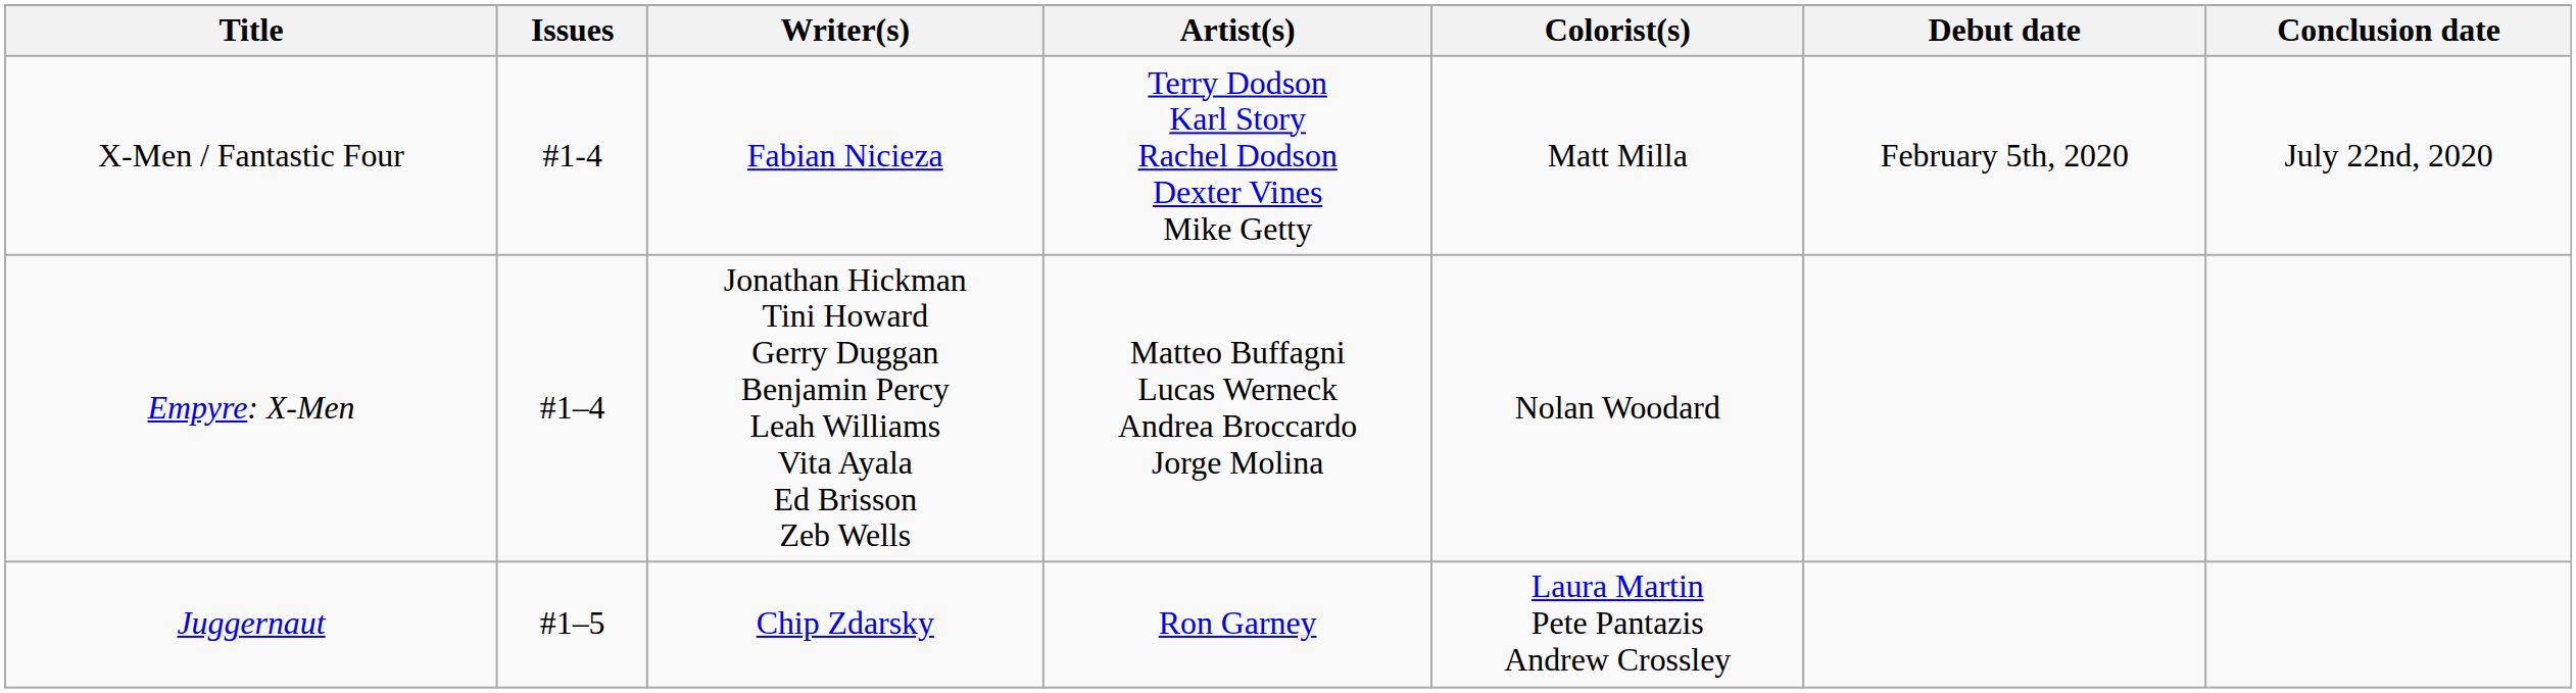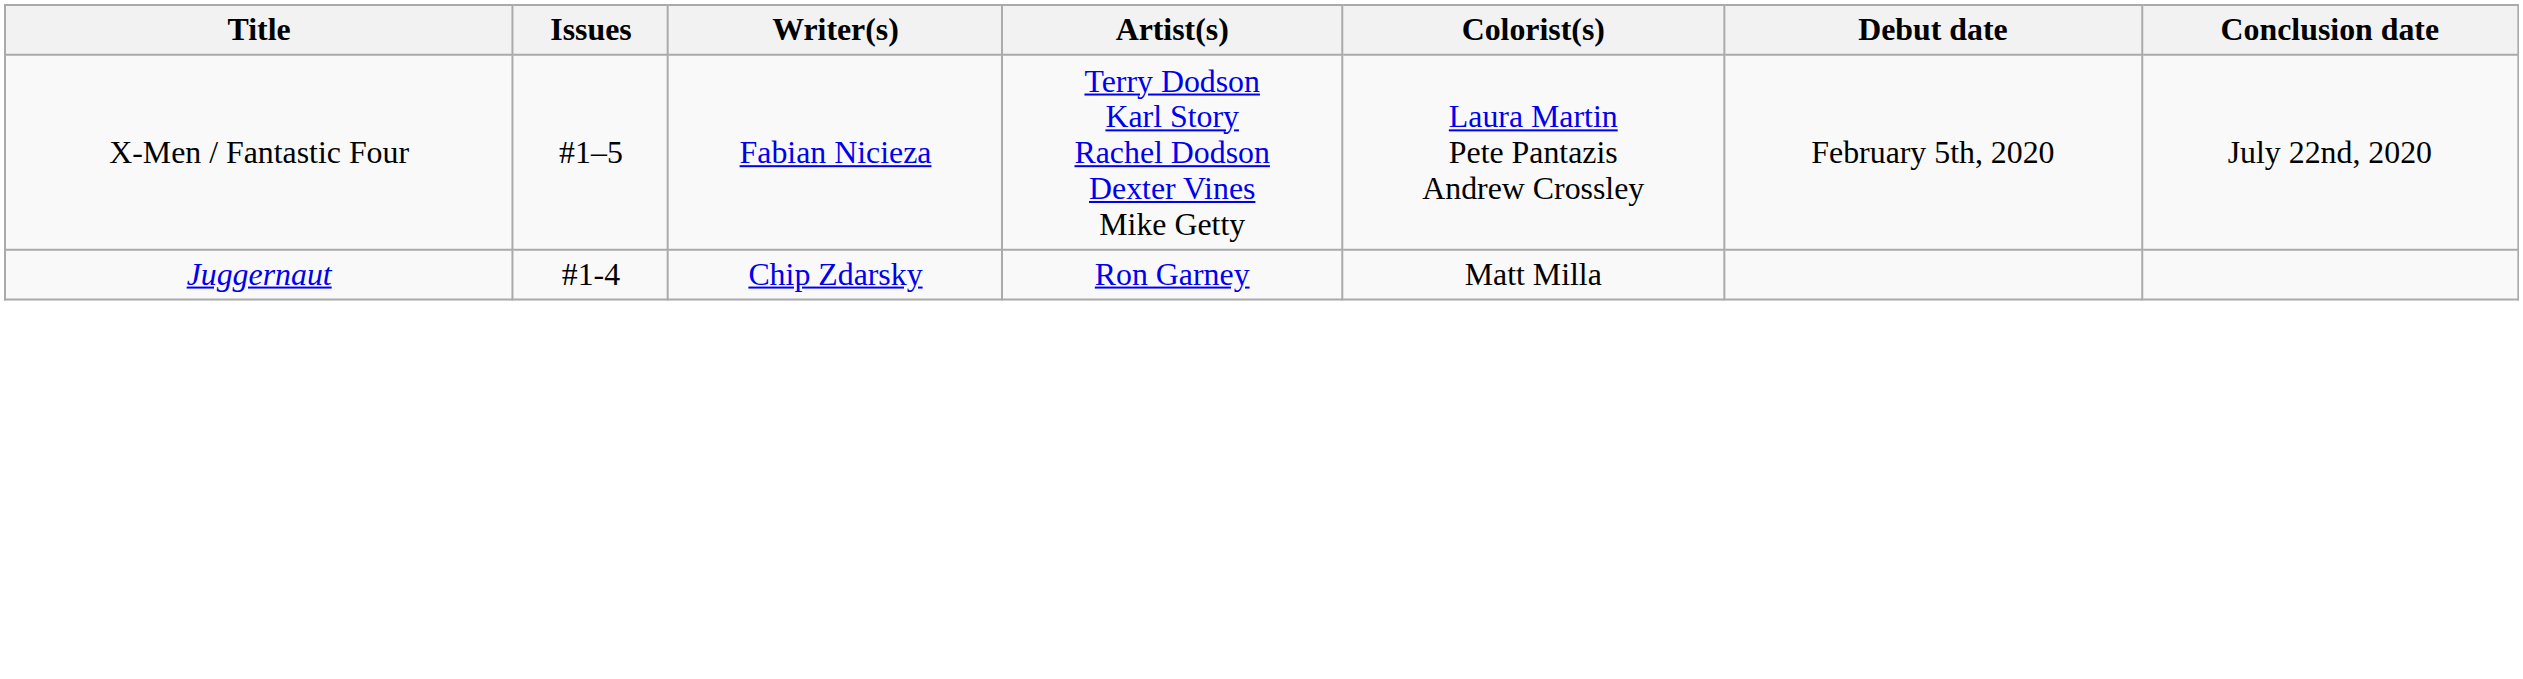X-Men / Fantastic Four | Issues: #1-4 -> #1–5
X-Men / Fantastic Four | Colorist(s): Matt Milla -> Laura Martin Pete Pantazis Andrew Crossley
- row: Empyre: X-Men | #1–4 | Jonathan Hickman Tini Howard Gerry Duggan Benjamin Percy Leah Williams Vita Ayala Ed Brisson Zeb Wells | Matteo Buffagni Lucas Werneck Andrea Broccardo Jorge Molina | Nolan Woodard
Juggernaut | Issues: #1–5 -> #1-4
Juggernaut | Colorist(s): Laura Martin Pete Pantazis Andrew Crossley -> Matt Milla
